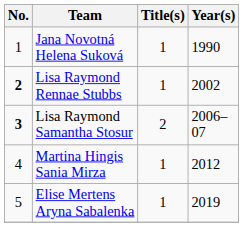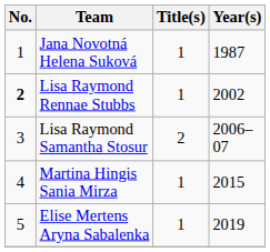Jana Novotná Helena Suková | Year(s): 1990 -> 1987
Lisa Raymond Samantha Stosur | No.: bold -> normal
Martina Hingis Sania Mirza | Year(s): 2012 -> 2015
